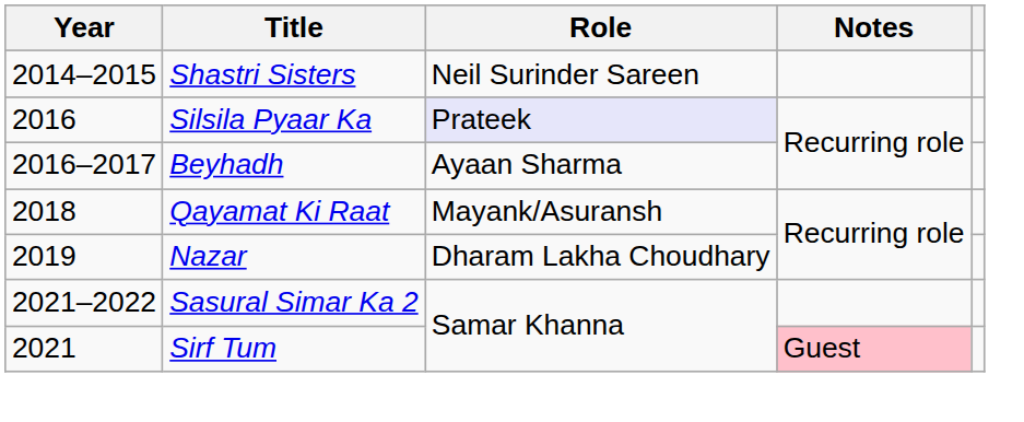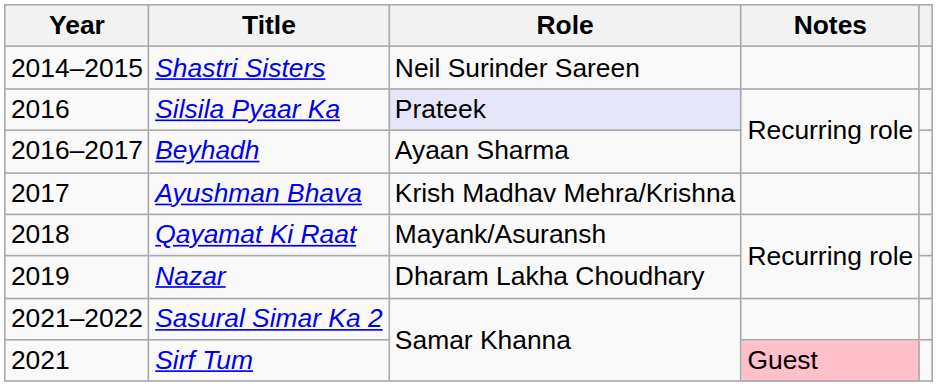+ row: 2017 | Ayushman Bhava | Krish Madhav Mehra/Krishna
